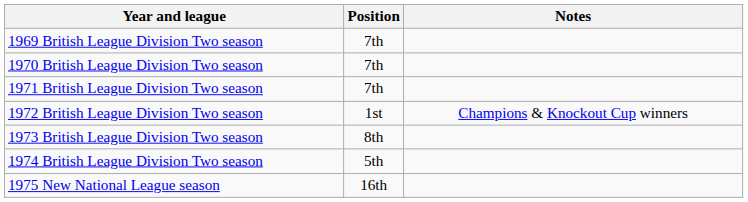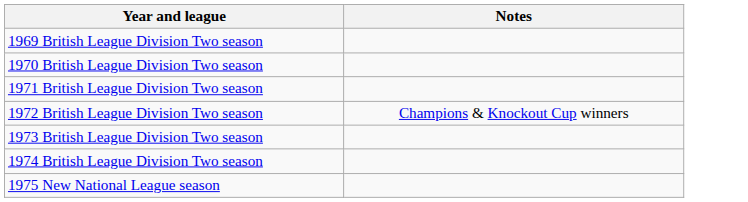- column: Position | 7th | 7th | 7th | 1st | 8th | 5th | 16th
